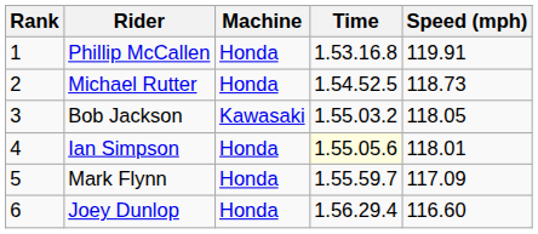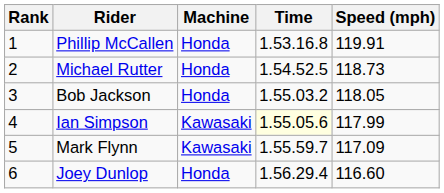Bob Jackson | Machine: Kawasaki -> Honda
Ian Simpson | Machine: Honda -> Kawasaki
Ian Simpson | Speed (mph): 118.01 -> 117.99
Mark Flynn | Machine: Honda -> Kawasaki
